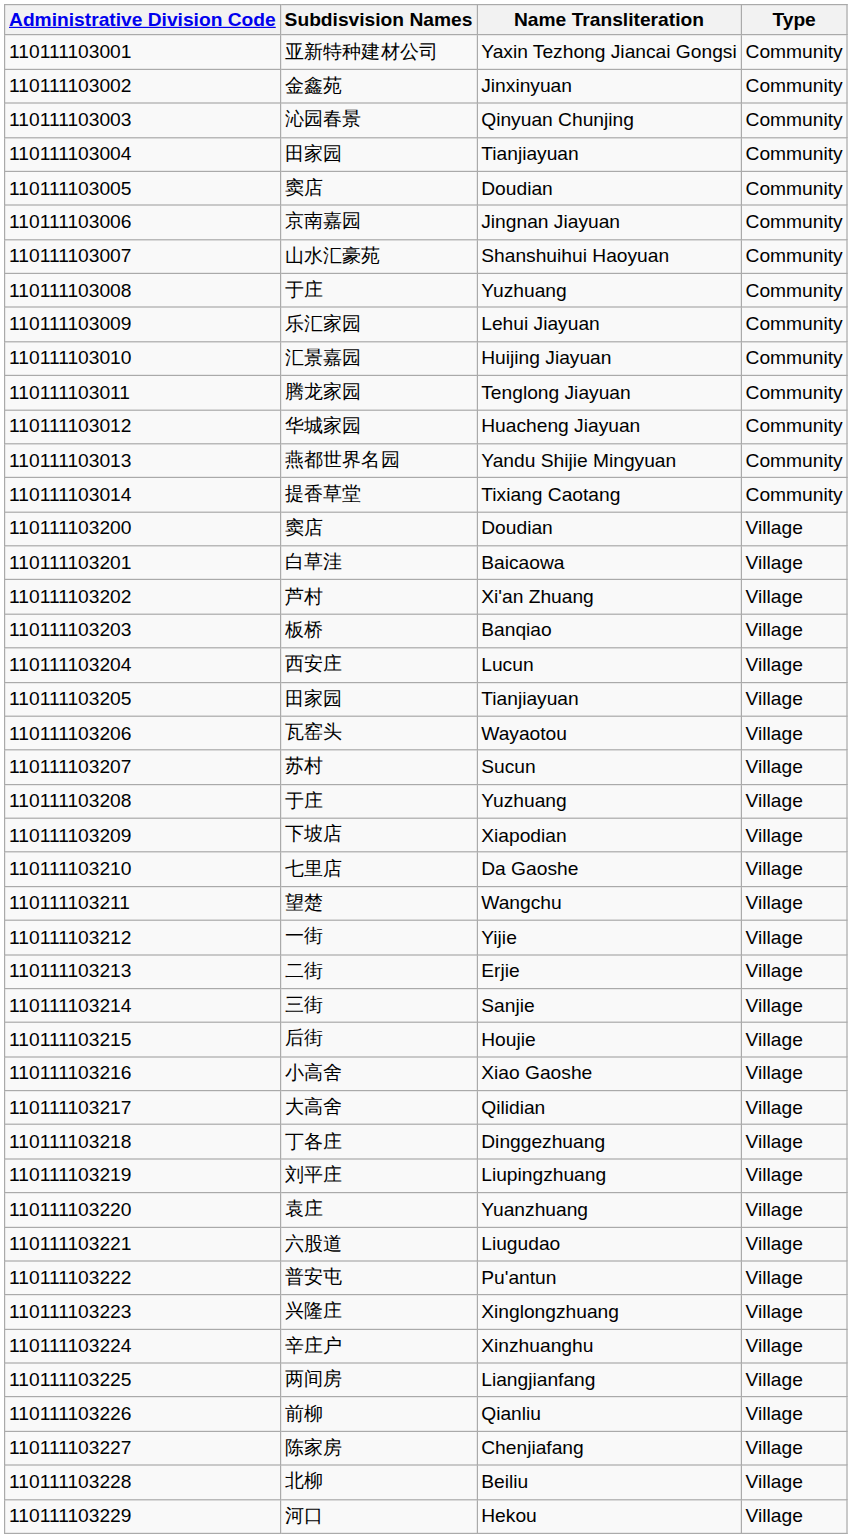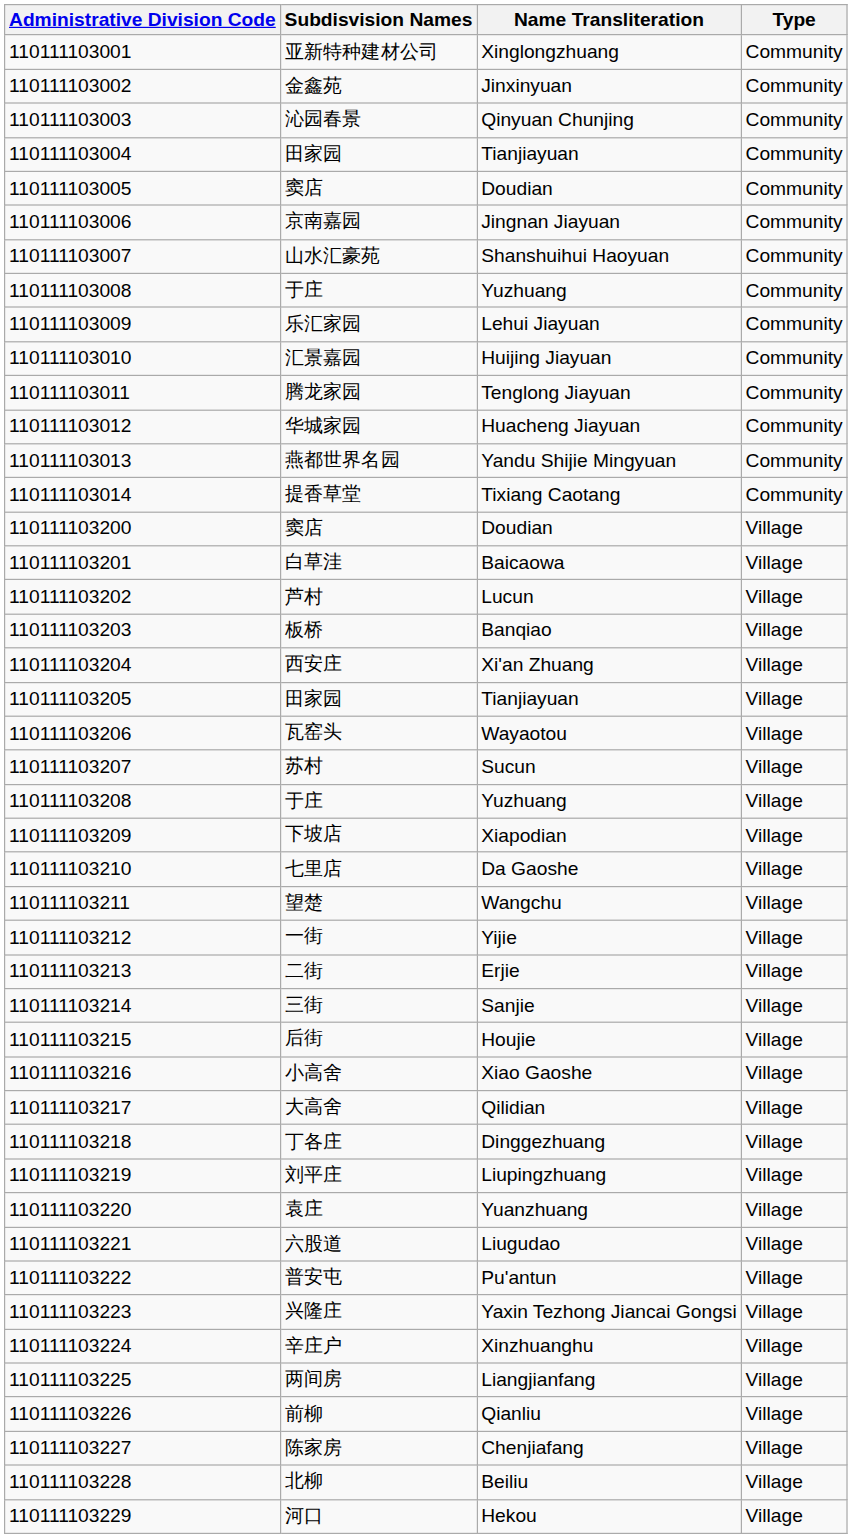亚新特种建材公司 | Name Transliteration: Yaxin Tezhong Jiancai Gongsi -> Xinglongzhuang
芦村 | Name Transliteration: Xi'an Zhuang -> Lucun
西安庄 | Name Transliteration: Lucun -> Xi'an Zhuang
兴隆庄 | Name Transliteration: Xinglongzhuang -> Yaxin Tezhong Jiancai Gongsi
